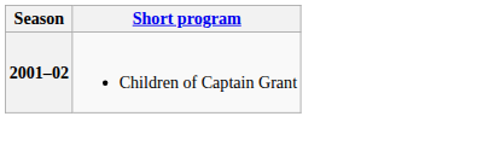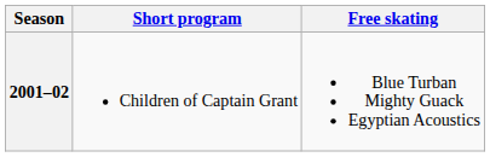+ column: Free skating | Blue Turban Mighty Guack Egyptian Acoustics
